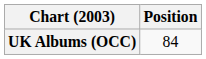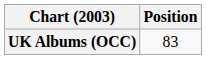UK Albums (OCC) | Position: 84 -> 83
